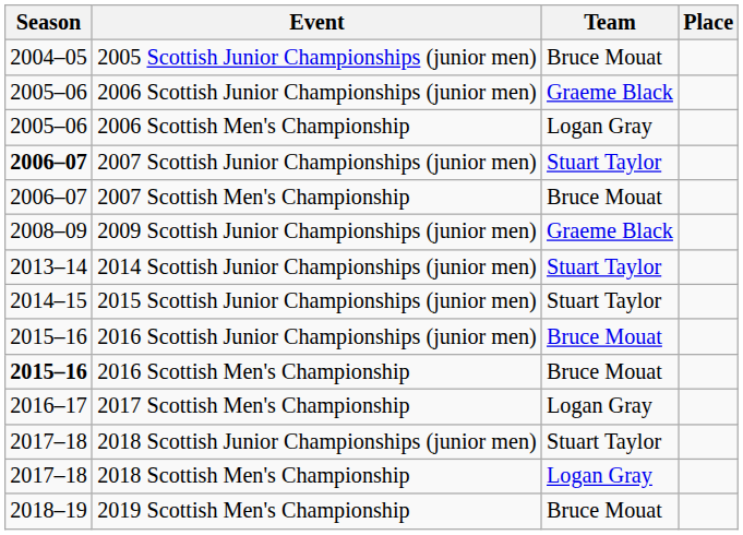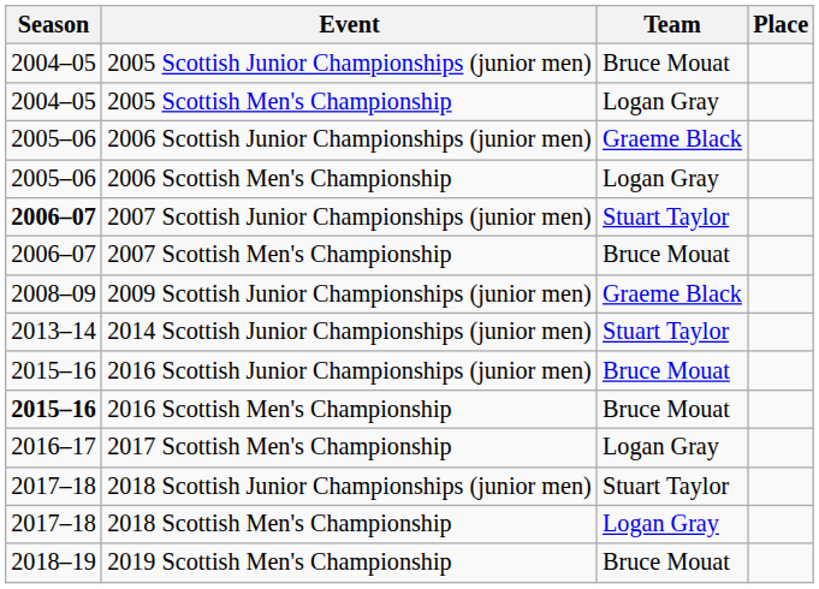+ row: 2004–05 | 2005 Scottish Men's Championship | Logan Gray
- row: 2014–15 | 2015 Scottish Junior Championships (junior men) | Stuart Taylor
